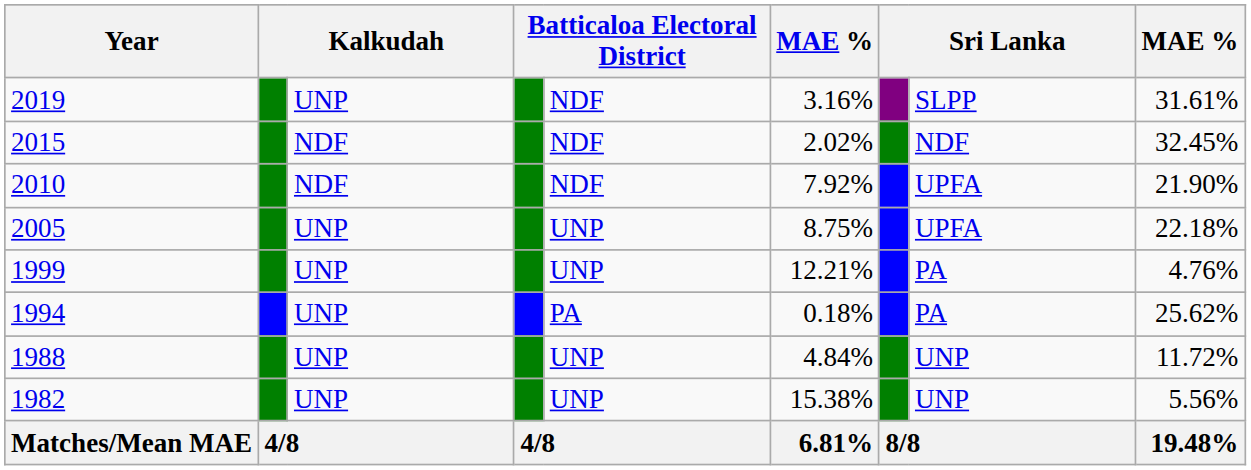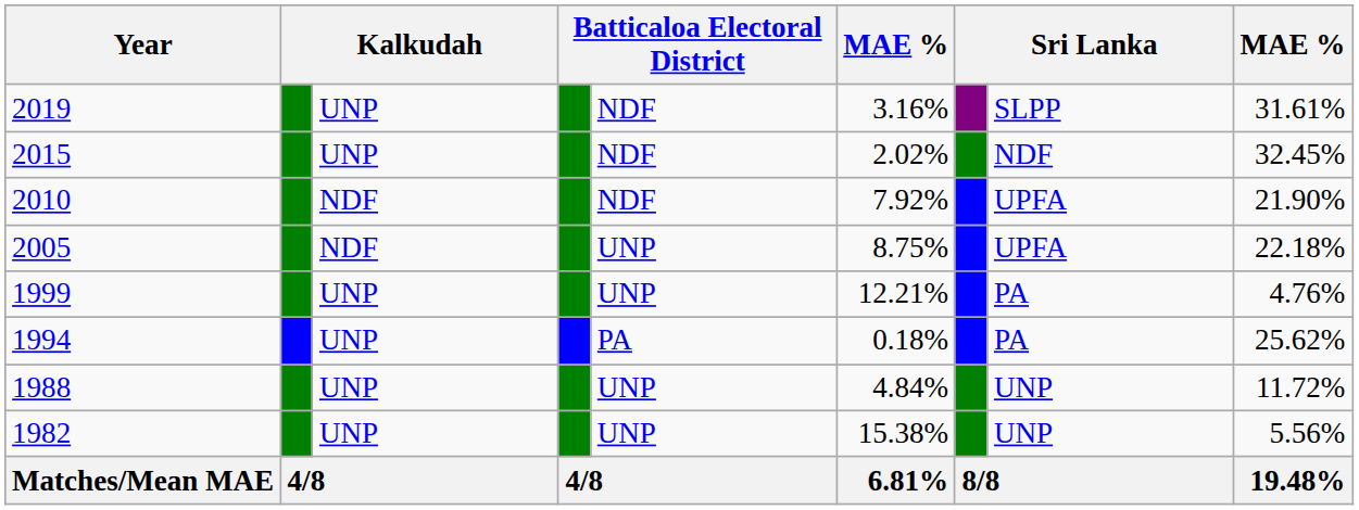2015 | column 3: NDF -> UNP
2005 | column 3: UNP -> NDF
